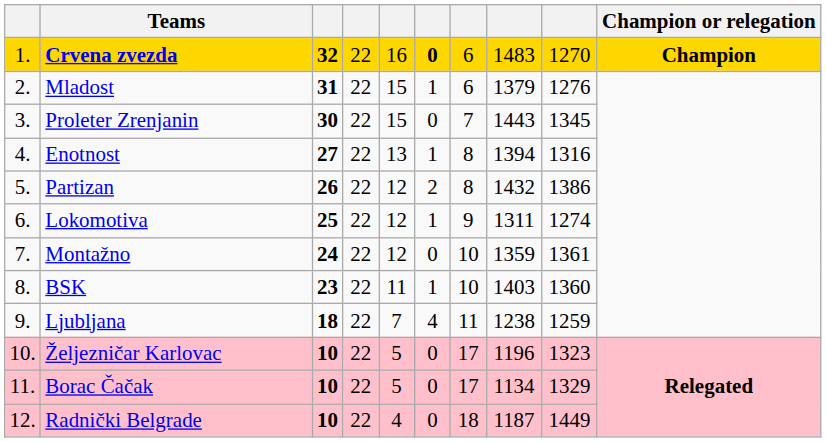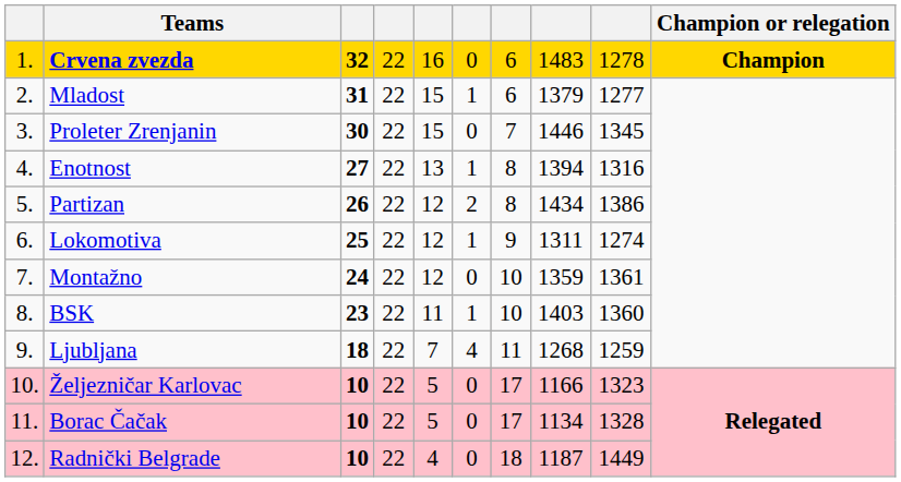Crvena zvezda | column 6: bold -> normal
Crvena zvezda | column 9: 1270 -> 1278
Mladost | column 9: 1276 -> 1277
Proleter Zrenjanin | column 8: 1443 -> 1446
Partizan | column 8: 1432 -> 1434
Ljubljana | column 8: 1238 -> 1268
Željezničar Karlovac | column 8: 1196 -> 1166
Borac Čačak | column 9: 1329 -> 1328
